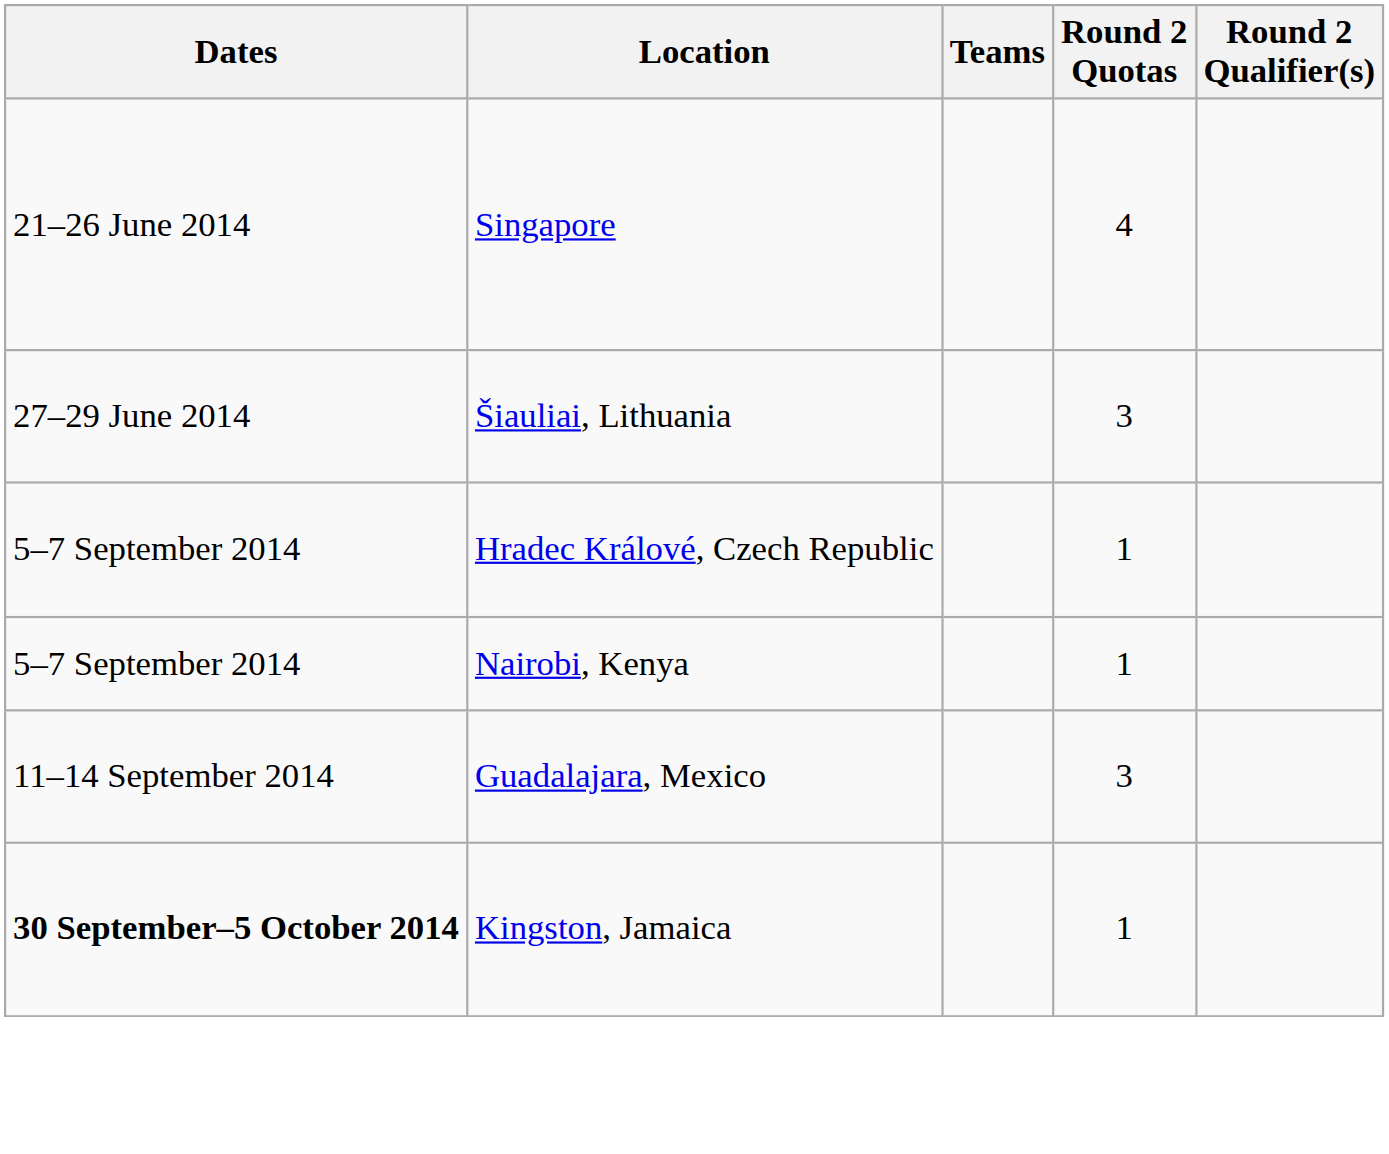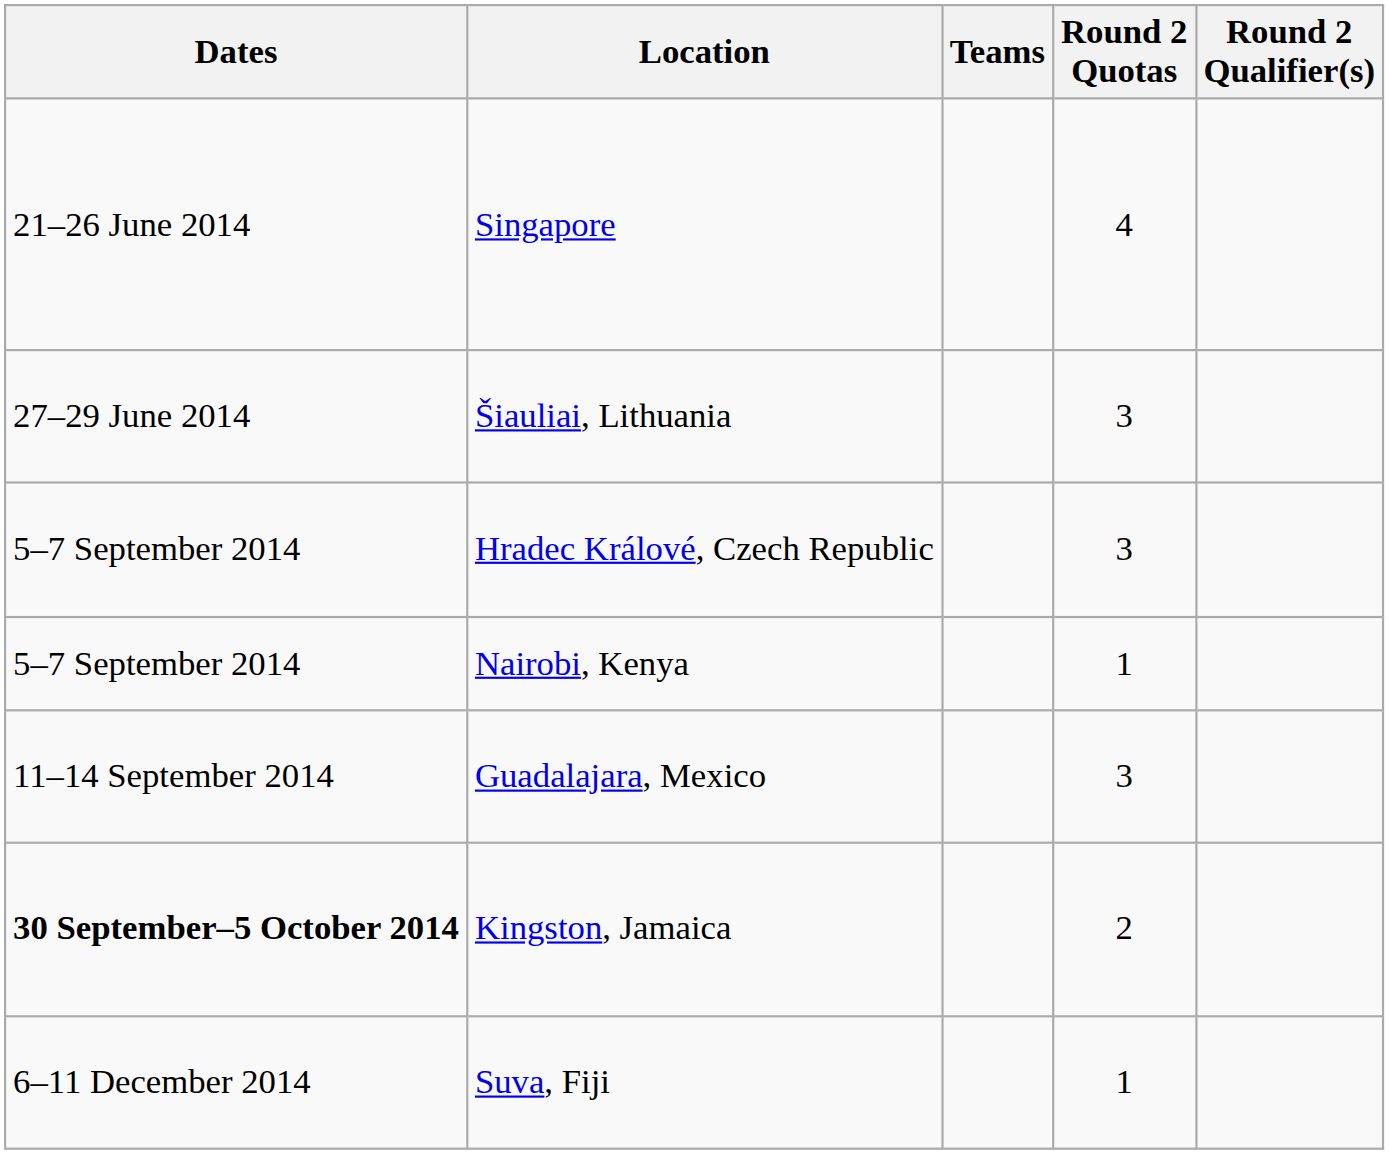Hradec Králové, Czech Republic | Round 2 Quotas: 1 -> 3
Kingston, Jamaica | Round 2 Quotas: 1 -> 2
+ row: 6–11 December 2014 | Suva, Fiji | 1
